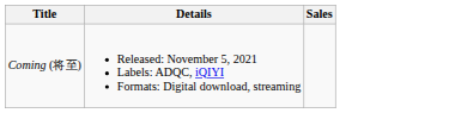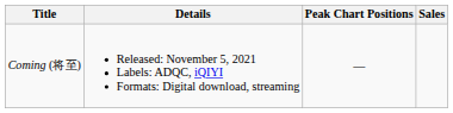+ column: Peak Chart Positions | —
